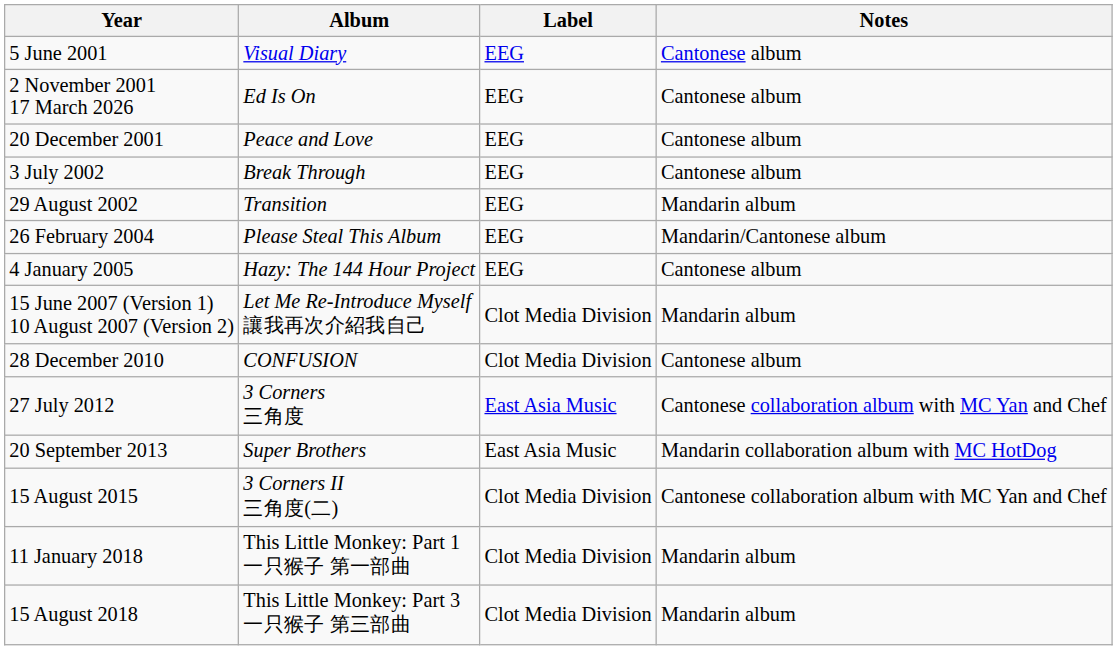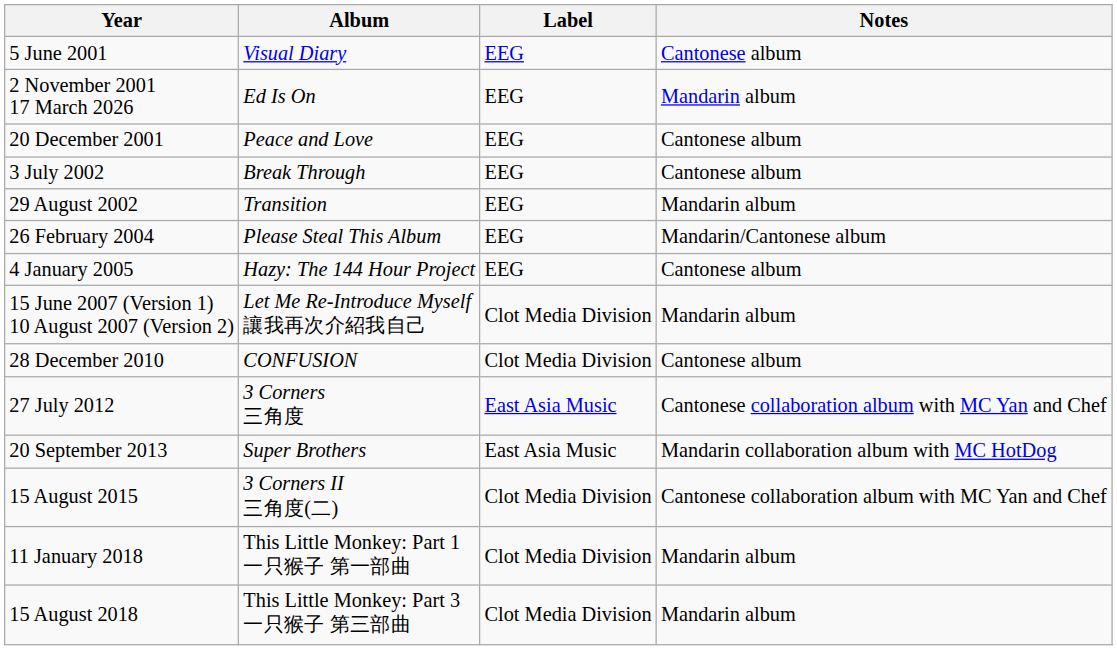2 November 2001 17 March 2026 | Notes: Cantonese album -> Mandarin album
